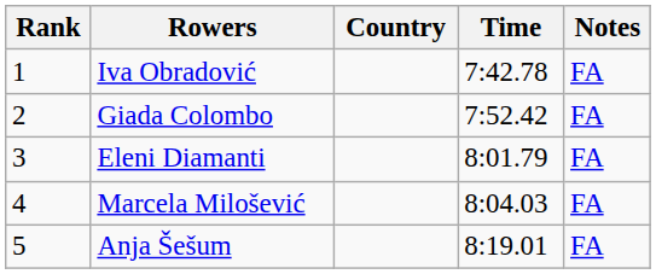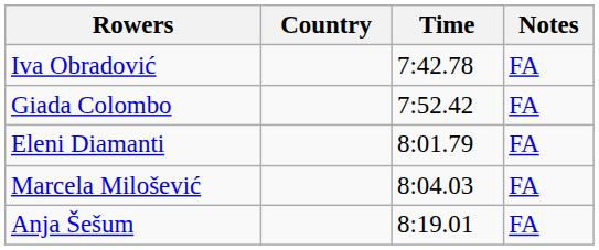- column: Rank | 1 | 2 | 3 | 4 | 5
